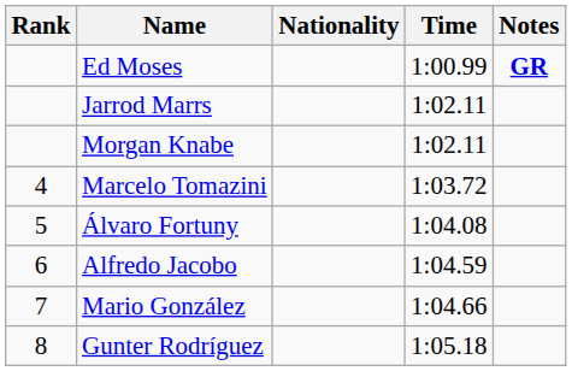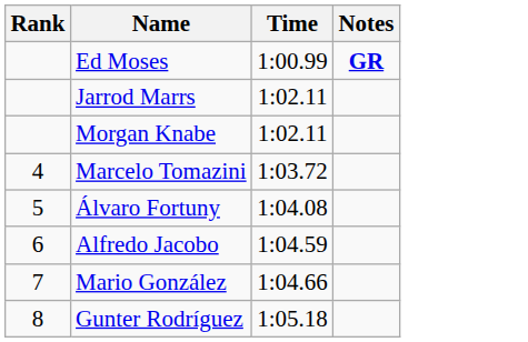- column: Nationality
